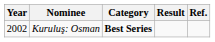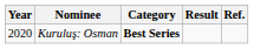Kuruluş: Osman | Year: 2002 -> 2020
